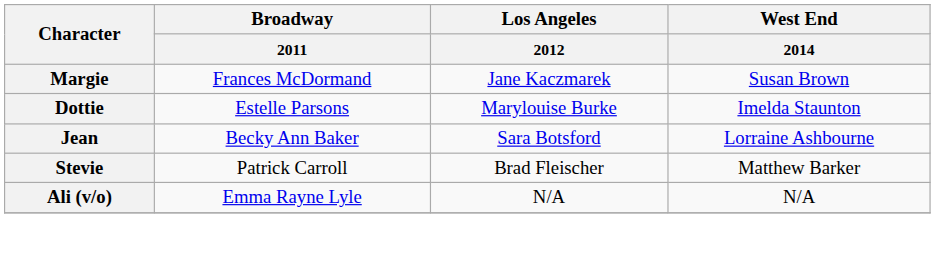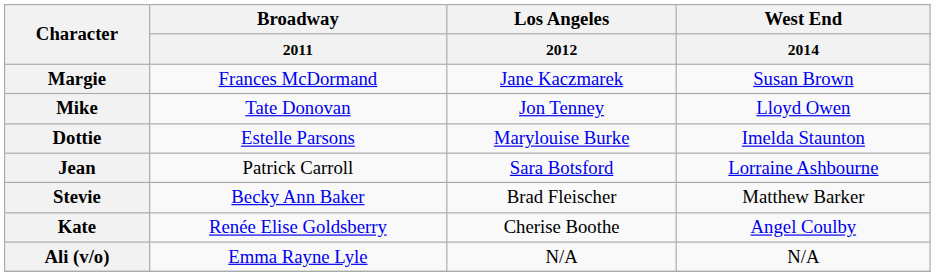+ row: Mike | Tate Donovan | Jon Tenney | Lloyd Owen
Jean | Broadway / 2011: Becky Ann Baker -> Patrick Carroll
Stevie | Broadway / 2011: Patrick Carroll -> Becky Ann Baker
+ row: Kate | Renée Elise Goldsberry | Cherise Boothe | Angel Coulby
